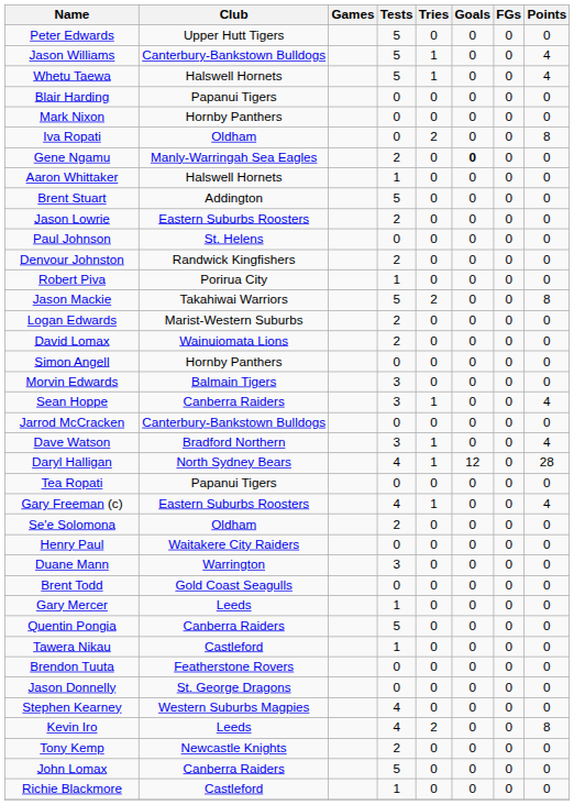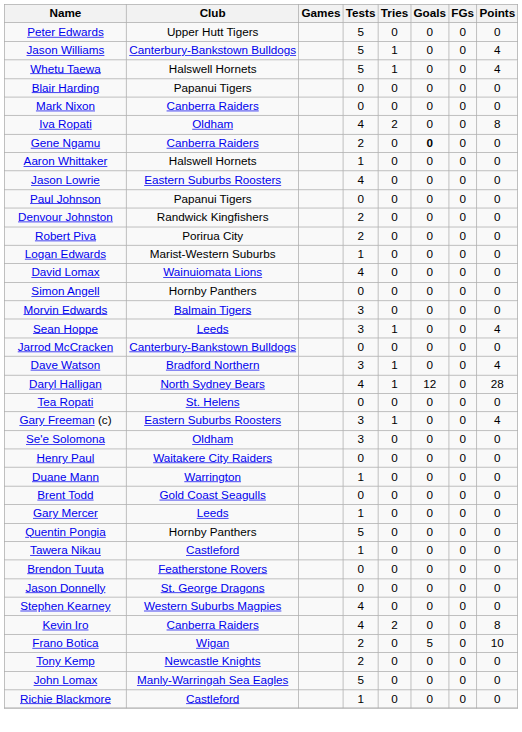Mark Nixon | Club: Hornby Panthers -> Canberra Raiders
Iva Ropati | Tests: 0 -> 4
Gene Ngamu | Club: Manly-Warringah Sea Eagles -> Canberra Raiders
- row: Brent Stuart | Addington | 5 | 0 | 0 | 0 | 0
Jason Lowrie | Tests: 2 -> 4
Paul Johnson | Club: St. Helens -> Papanui Tigers
Robert Piva | Tests: 1 -> 2
- row: Jason Mackie | Takahiwai Warriors | 5 | 2 | 0 | 0 | 8
Logan Edwards | Tests: 2 -> 1
David Lomax | Tests: 2 -> 4
Sean Hoppe | Club: Canberra Raiders -> Leeds
Tea Ropati | Club: Papanui Tigers -> St. Helens
Gary Freeman (c) | Tests: 4 -> 3
Se'e Solomona | Tests: 2 -> 3
Duane Mann | Tests: 3 -> 1
Quentin Pongia | Club: Canberra Raiders -> Hornby Panthers
Kevin Iro | Club: Leeds -> Canberra Raiders
+ row: Frano Botica | Wigan | 2 | 0 | 5 | 0 | 10
John Lomax | Club: Canberra Raiders -> Manly-Warringah Sea Eagles
